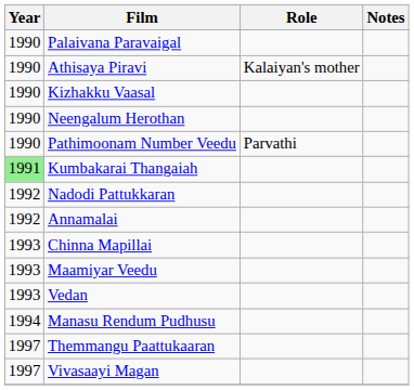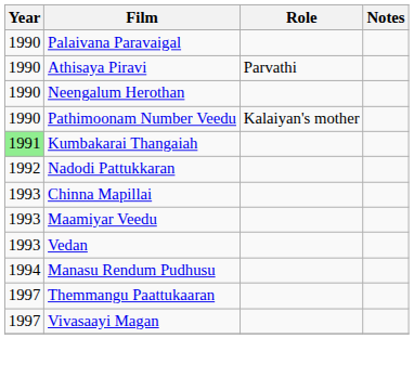Athisaya Piravi | Role: Kalaiyan's mother -> Parvathi
- row: 1990 | Kizhakku Vaasal
Pathimoonam Number Veedu | Role: Parvathi -> Kalaiyan's mother
- row: 1992 | Annamalai
